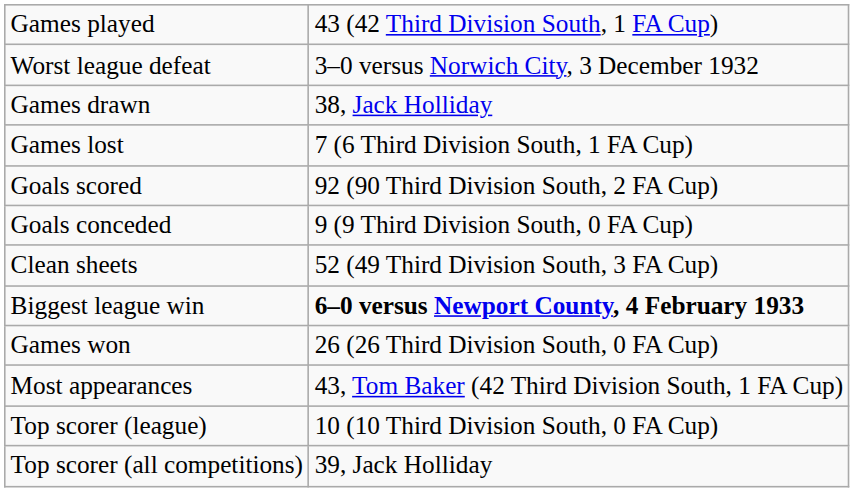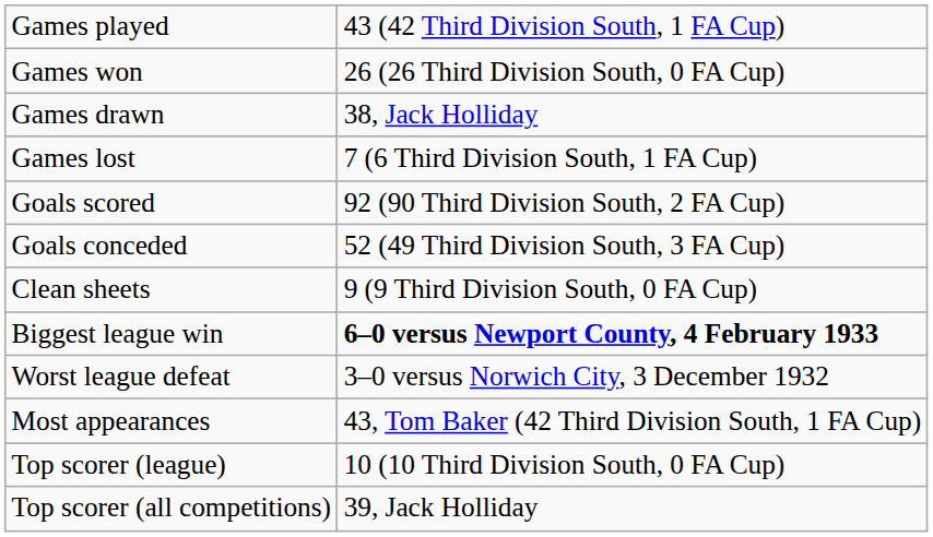rows swapped: Games won <-> Worst league defeat
Goals conceded | column 2: 9 (9 Third Division South, 0 FA Cup) -> 52 (49 Third Division South, 3 FA Cup)
Clean sheets | column 2: 52 (49 Third Division South, 3 FA Cup) -> 9 (9 Third Division South, 0 FA Cup)
